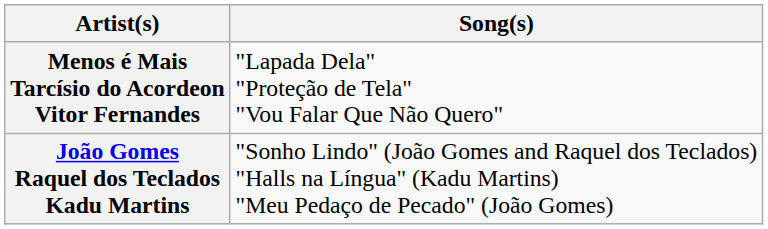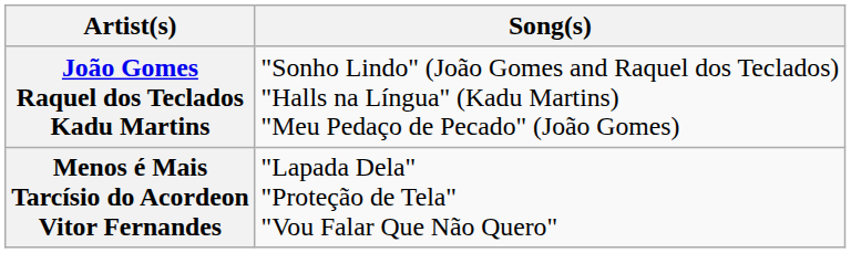rows swapped: João Gomes Raquel dos Teclados Kadu Martins <-> Menos é Mais Tarcísio do Acordeon Vitor Fernandes
